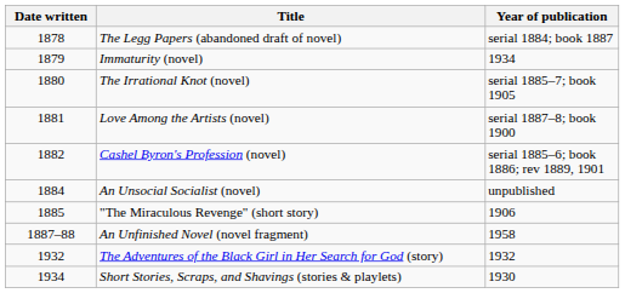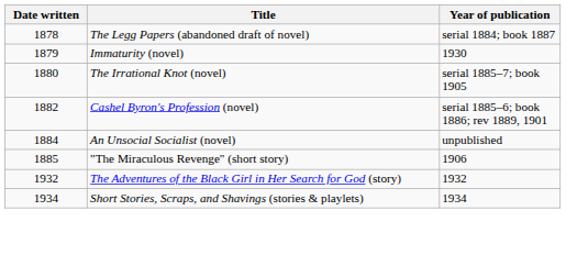Immaturity (novel) | Year of publication: 1934 -> 1930
- row: 1881 | Love Among the Artists (novel) | serial 1887–8; book 1900
- row: 1887–88 | An Unfinished Novel (novel fragment) | 1958
Short Stories, Scraps, and Shavings (stories & playlets) | Year of publication: 1930 -> 1934
